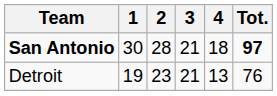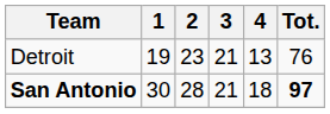rows swapped: Detroit <-> San Antonio
